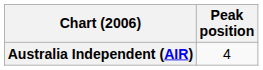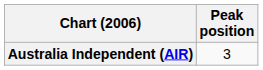Australia Independent (AIR) | Peak position: 4 -> 3
